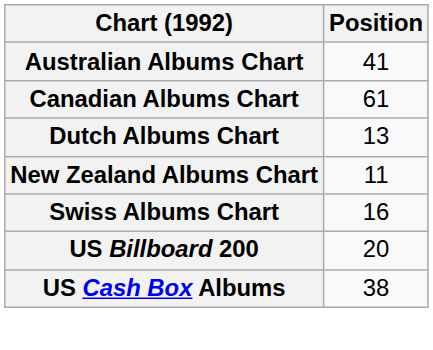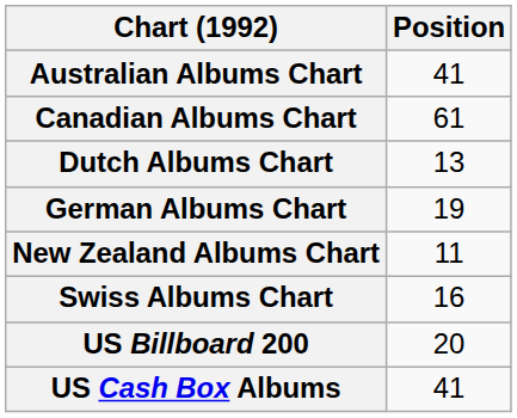+ row: German Albums Chart | 19
US Cash Box Albums | Position: 38 -> 41
